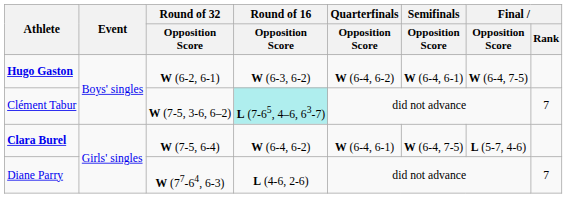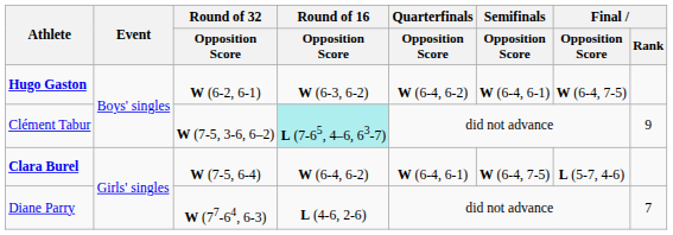Clément Tabur | Final / Rank: 7 -> 9
